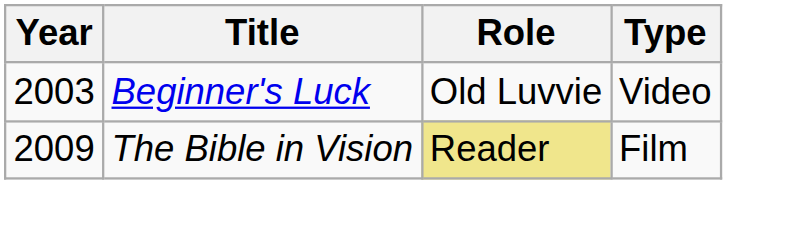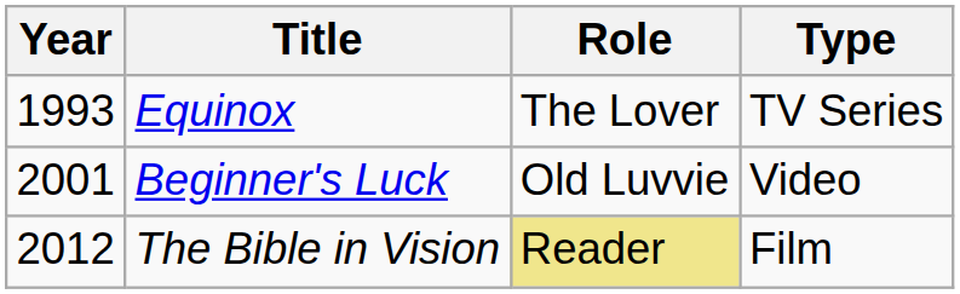+ row: 1993 | Equinox | The Lover | TV Series
Beginner's Luck | Year: 2003 -> 2001
The Bible in Vision | Year: 2009 -> 2012
